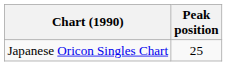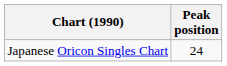Japanese Oricon Singles Chart | Peak position: 25 -> 24
